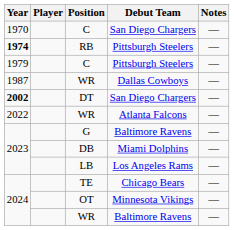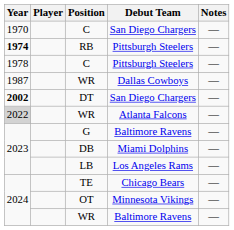C / Pittsburgh Steelers | Year: 1979 -> 1978
WR / Atlanta Falcons | Year: no background -> lightgrey background
